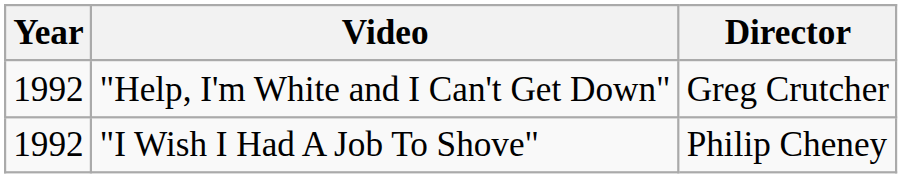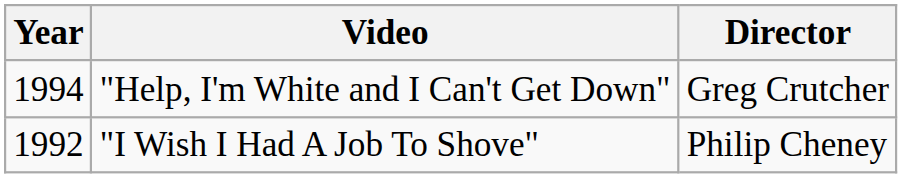"Help, I'm White and I Can't Get Down" | Year: 1992 -> 1994
